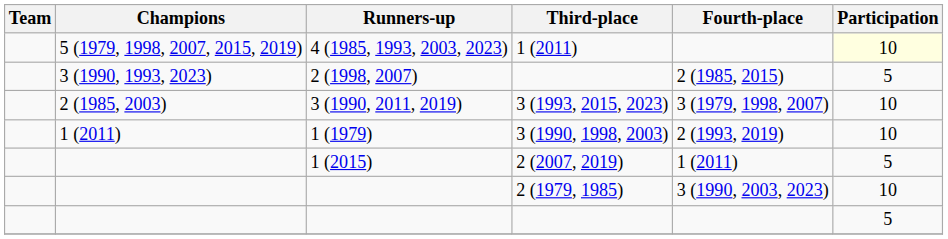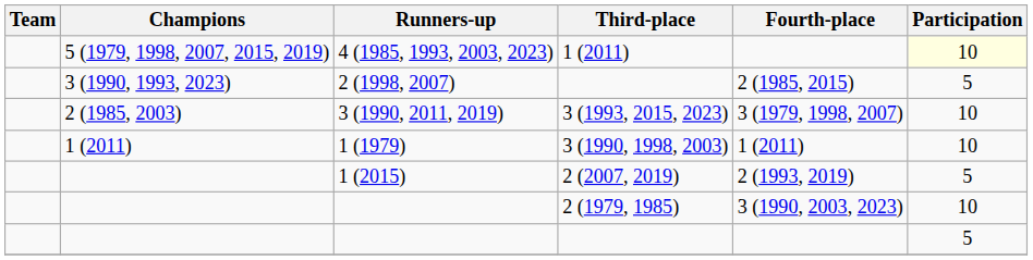1 (1979) | Fourth-place: 2 (1993, 2019) -> 1 (2011)
1 (2015) | Fourth-place: 1 (2011) -> 2 (1993, 2019)
